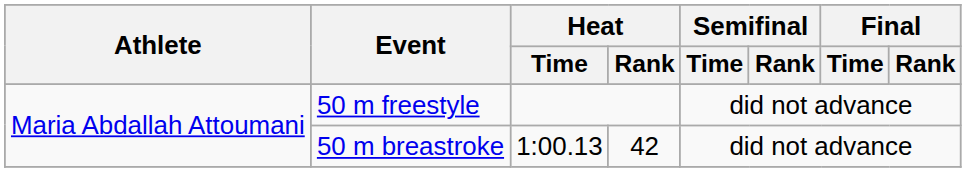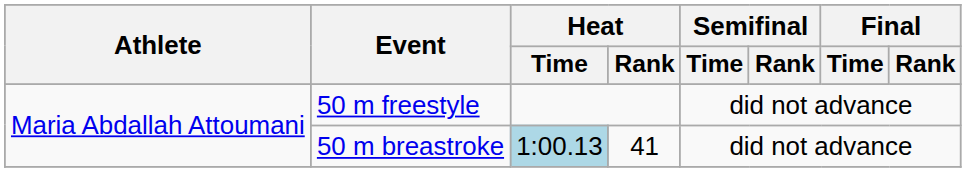50 m breastroke | Heat / Time: no background -> lightblue background
50 m breastroke | Heat / Rank: 42 -> 41
